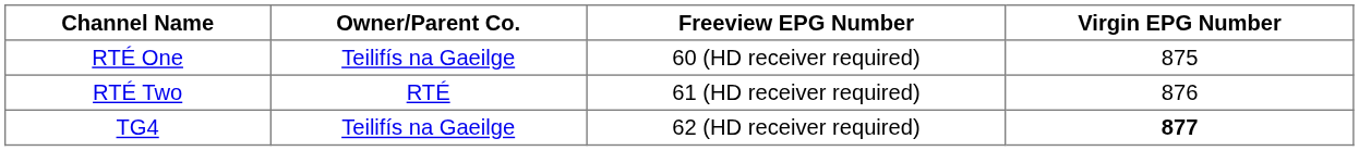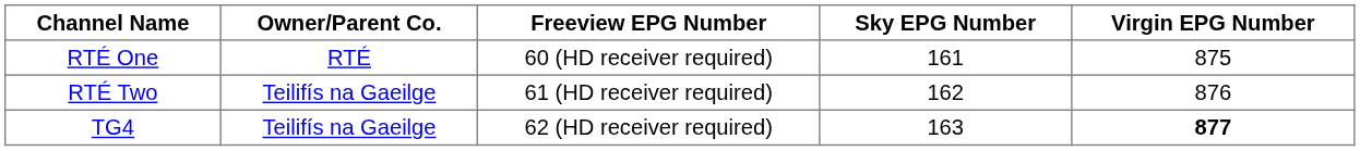+ column: Sky EPG Number | 161 | 162 | 163
RTÉ One | Owner/Parent Co.: Teilifís na Gaeilge -> RTÉ
RTÉ Two | Owner/Parent Co.: RTÉ -> Teilifís na Gaeilge
